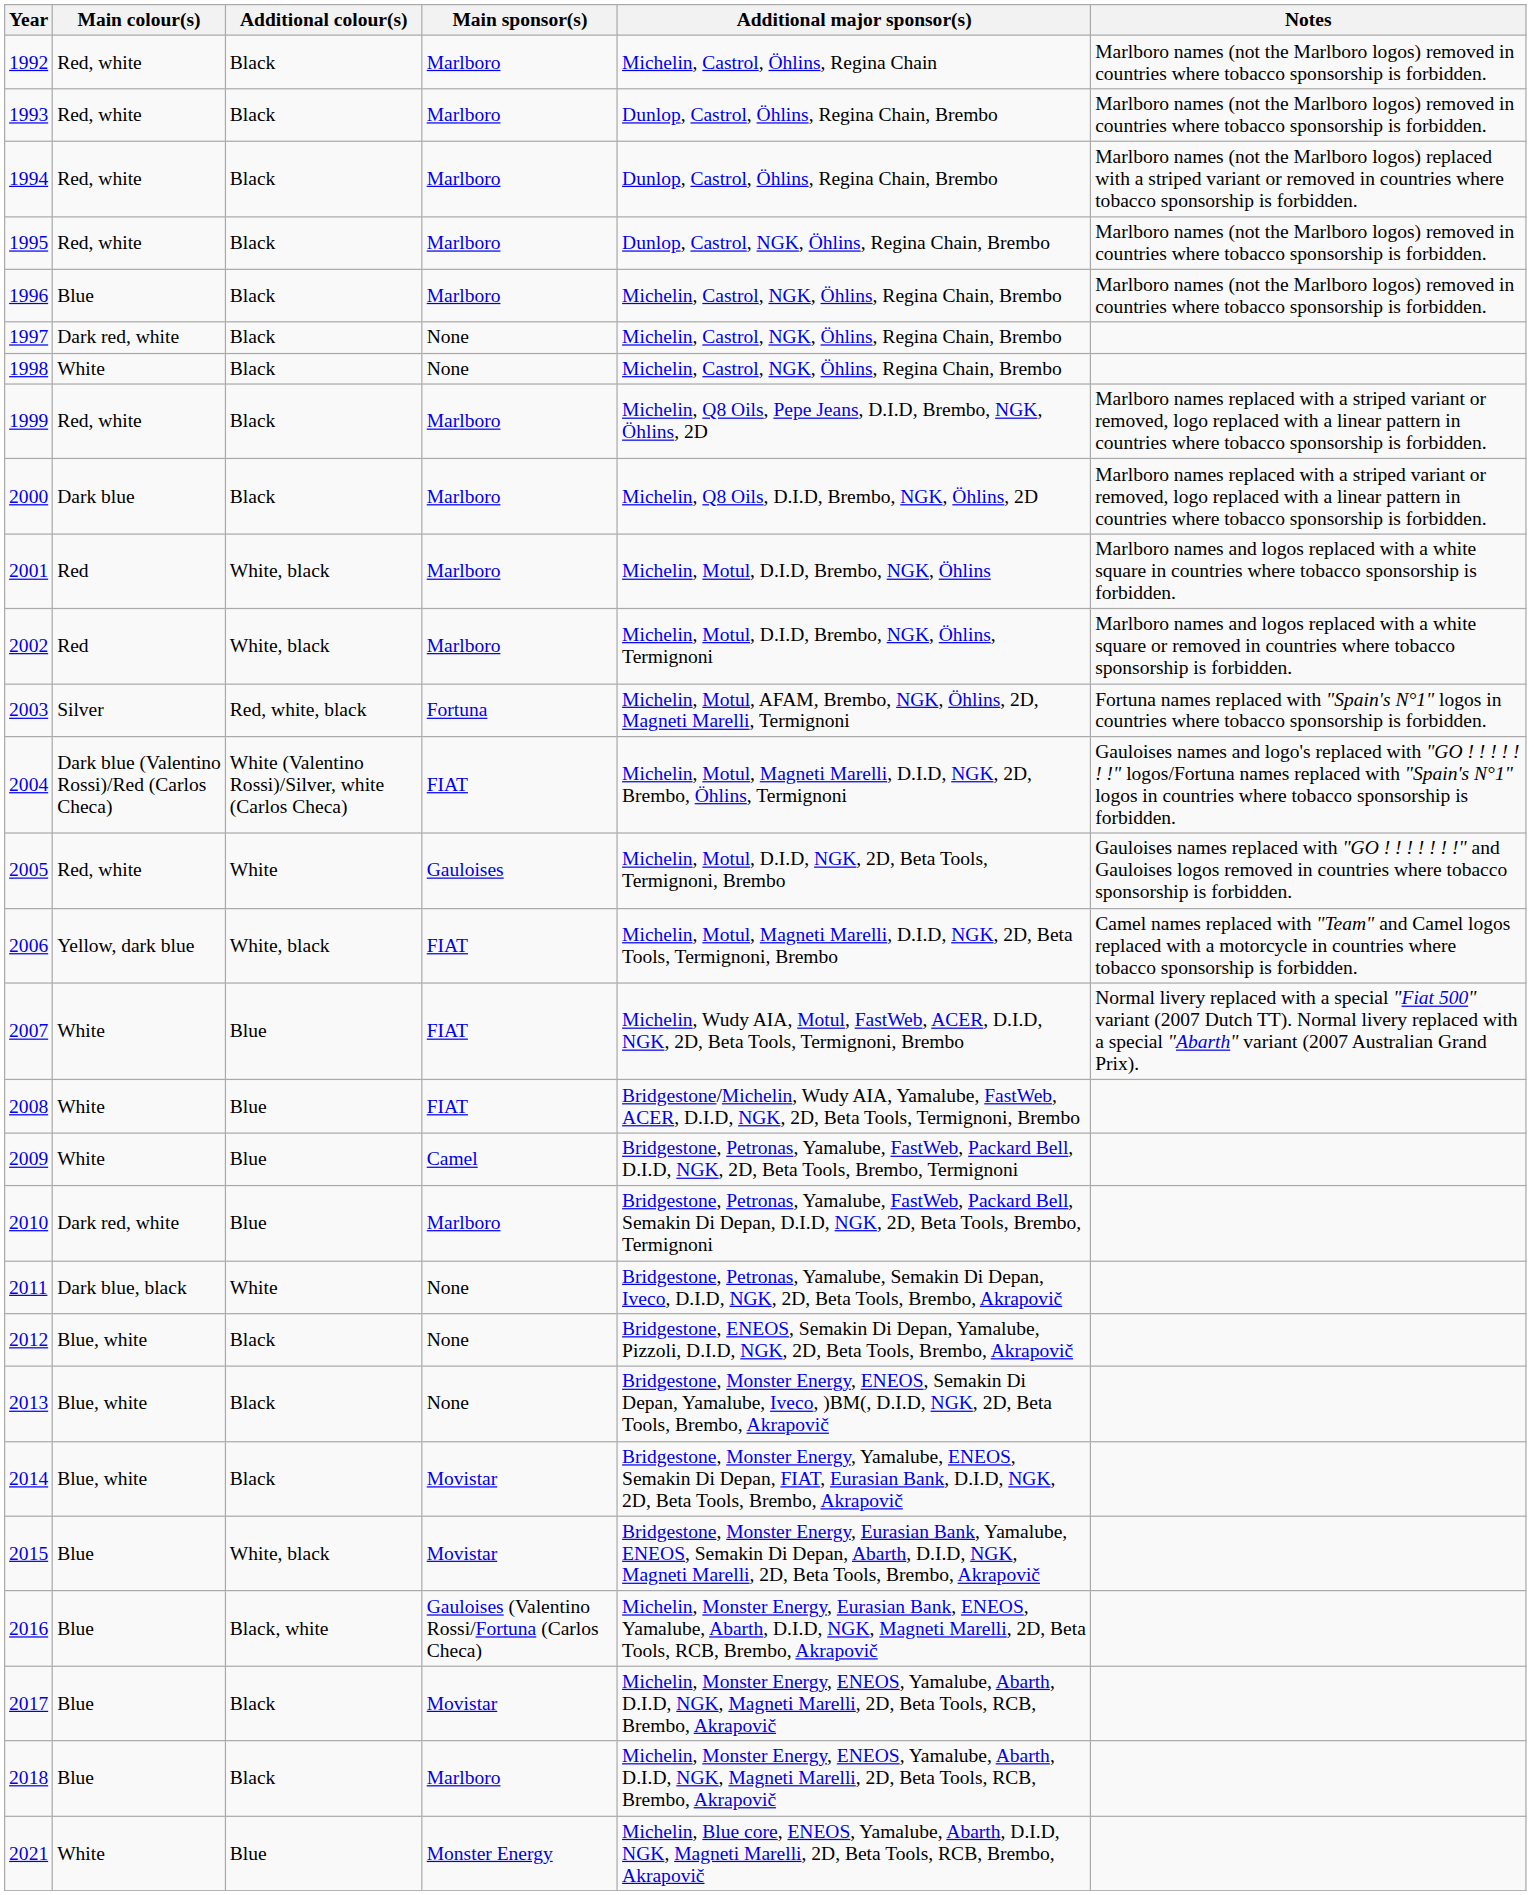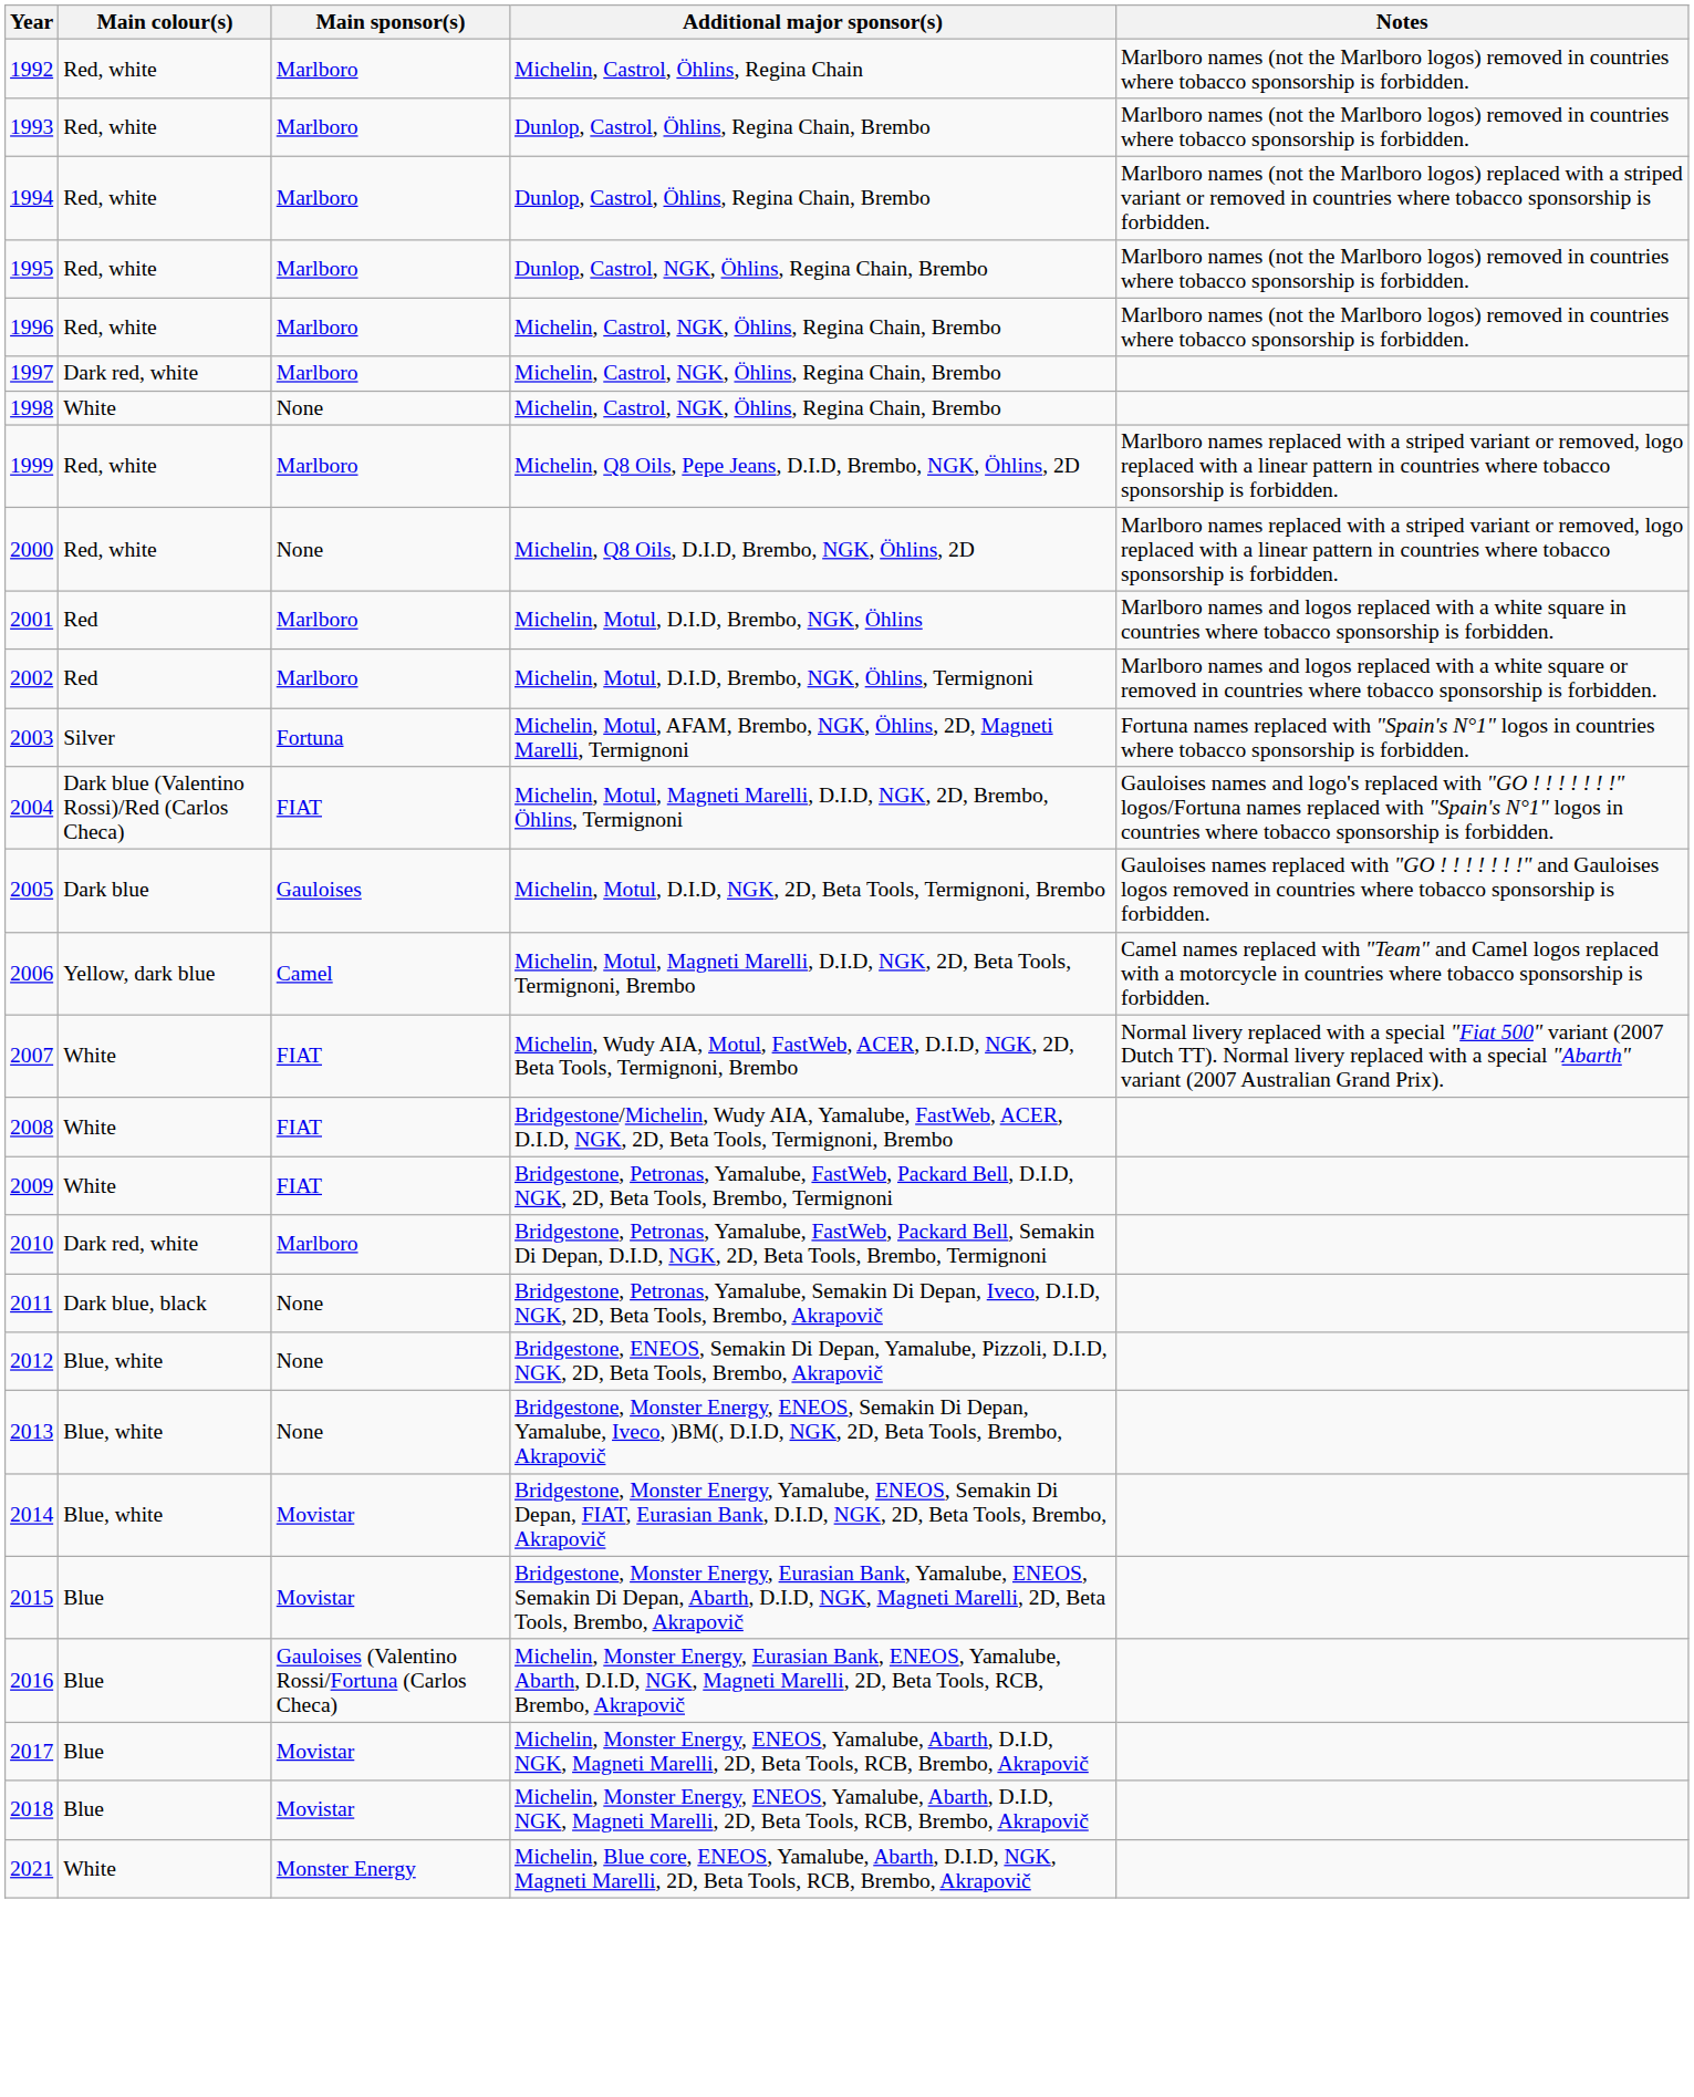- column: Additional colour(s) | Black | Black | Black | Black | Black | Black | Black | Black | Black | White, black | White, black | Red, white, black | White (Valentino Rossi)/Silver, white (Carlos Checa) | White | White, black | Blue | Blue | Blue | Blue | White | Black | Black | Black | White, black | Black, white | Black | Black | Blue
1996 | Main colour(s): Blue -> Red, white
1997 | Main sponsor(s): None -> Marlboro
2000 | Main colour(s): Dark blue -> Red, white
2000 | Main sponsor(s): Marlboro -> None
2005 | Main colour(s): Red, white -> Dark blue
2006 | Main sponsor(s): FIAT -> Camel
2009 | Main sponsor(s): Camel -> FIAT
2018 | Main sponsor(s): Marlboro -> Movistar
